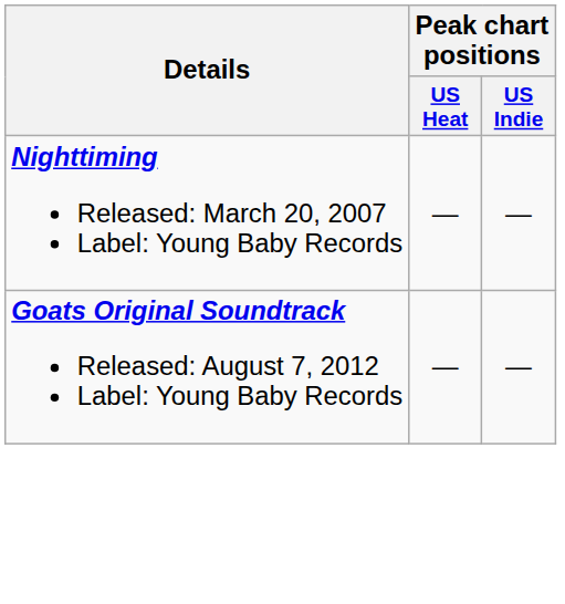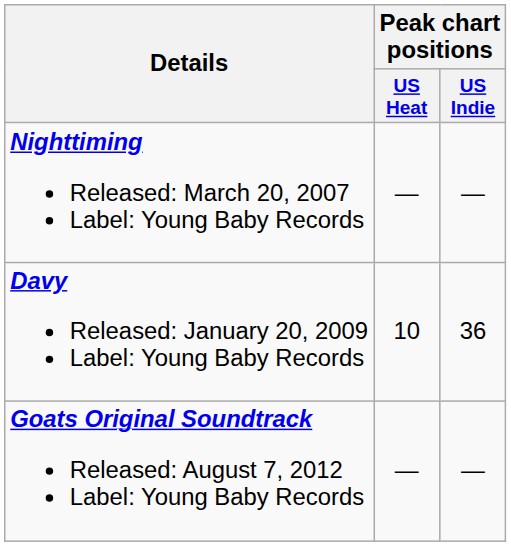+ row: Davy Released: January 20, 2009 Label: Young Baby Records | 10 | 36
